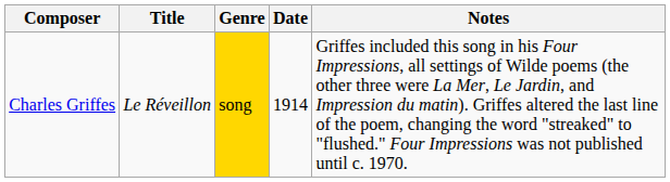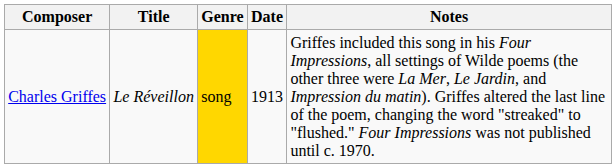Charles Griffes | Date: 1914 -> 1913
